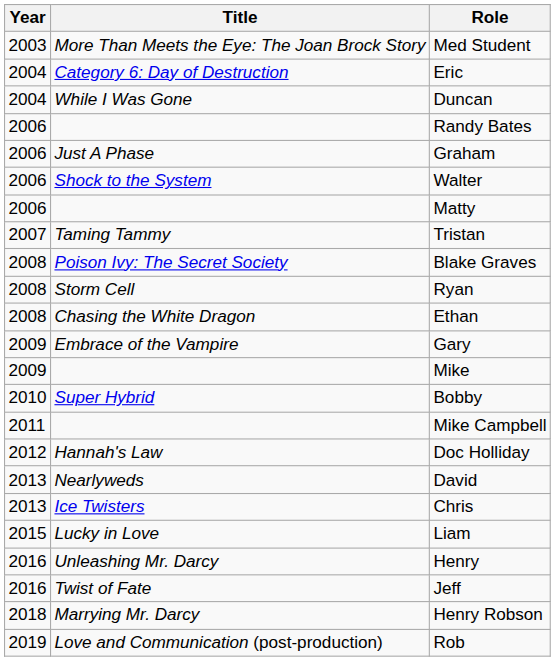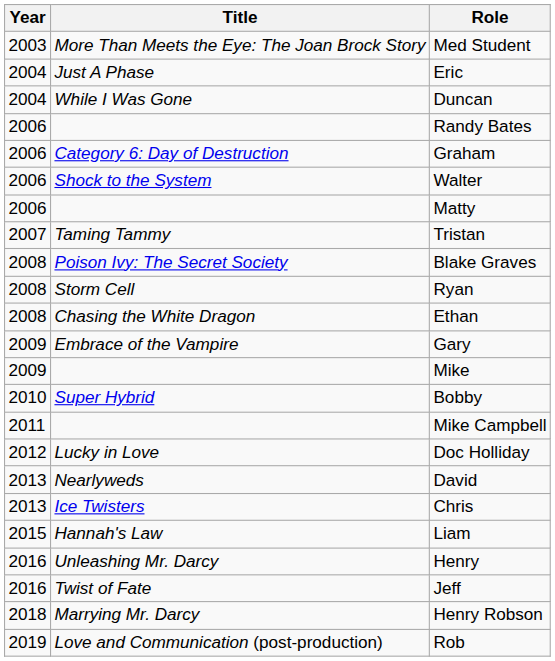Eric | Title: Category 6: Day of Destruction -> Just A Phase
Graham | Title: Just A Phase -> Category 6: Day of Destruction
Doc Holliday | Title: Hannah's Law -> Lucky in Love
Liam | Title: Lucky in Love -> Hannah's Law
